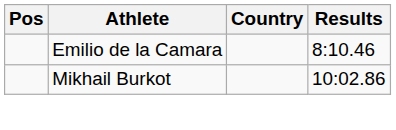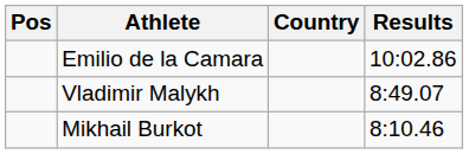Emilio de la Camara | Results: 8:10.46 -> 10:02.86
+ row: Vladimir Malykh | 8:49.07
Mikhail Burkot | Results: 10:02.86 -> 8:10.46
